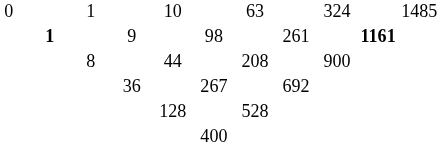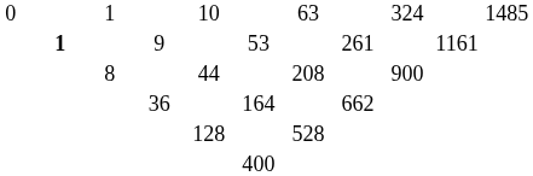9 | column 6: 98 -> 53
9 | column 10: bold -> normal
36 | column 6: 267 -> 164
36 | column 8: 692 -> 662
